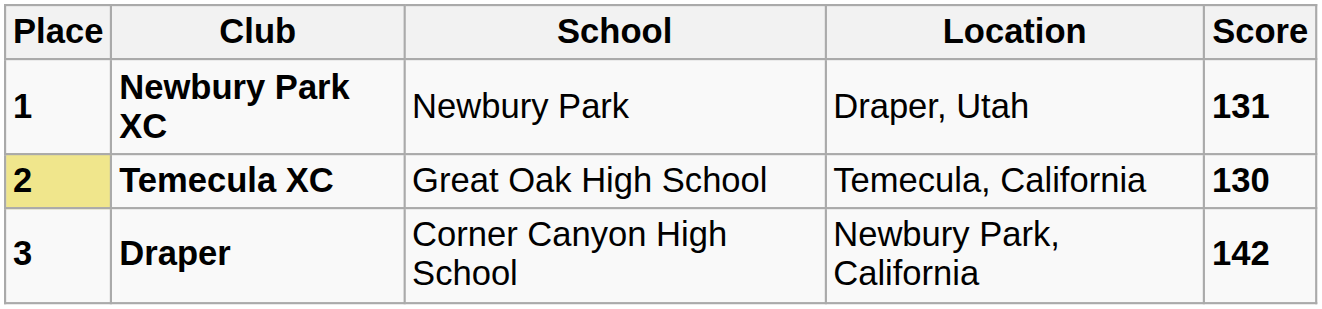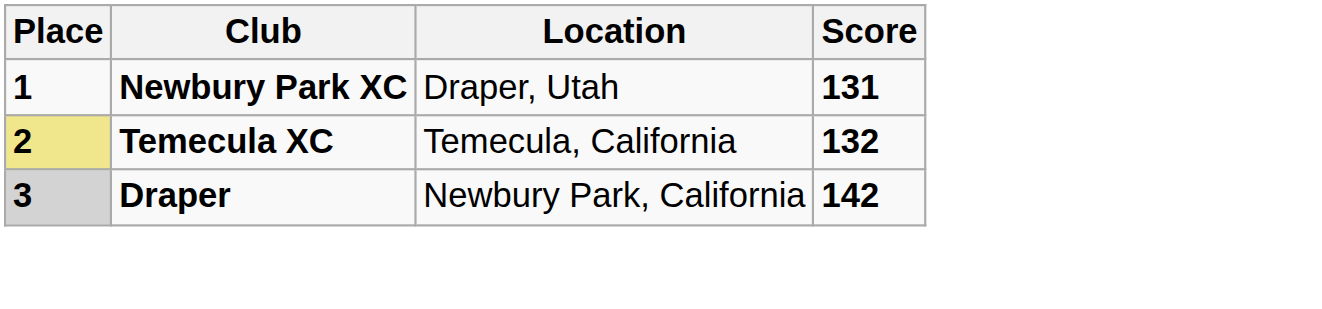- column: School | Newbury Park | Great Oak High School | Corner Canyon High School
Temecula XC | Score: 130 -> 132
Draper | Place: no background -> lightgrey background
